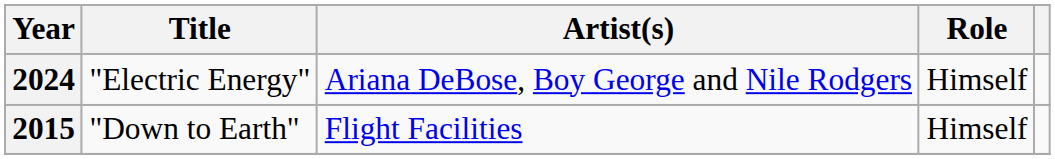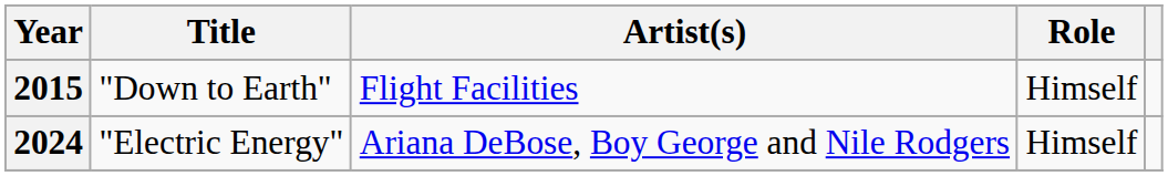rows swapped: 2015 <-> 2024
